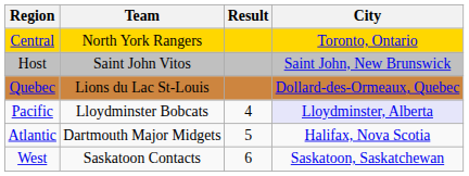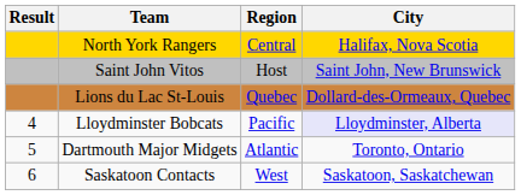columns swapped: Result <-> Region
North York Rangers | City: Toronto, Ontario -> Halifax, Nova Scotia
Dartmouth Major Midgets | City: Halifax, Nova Scotia -> Toronto, Ontario
